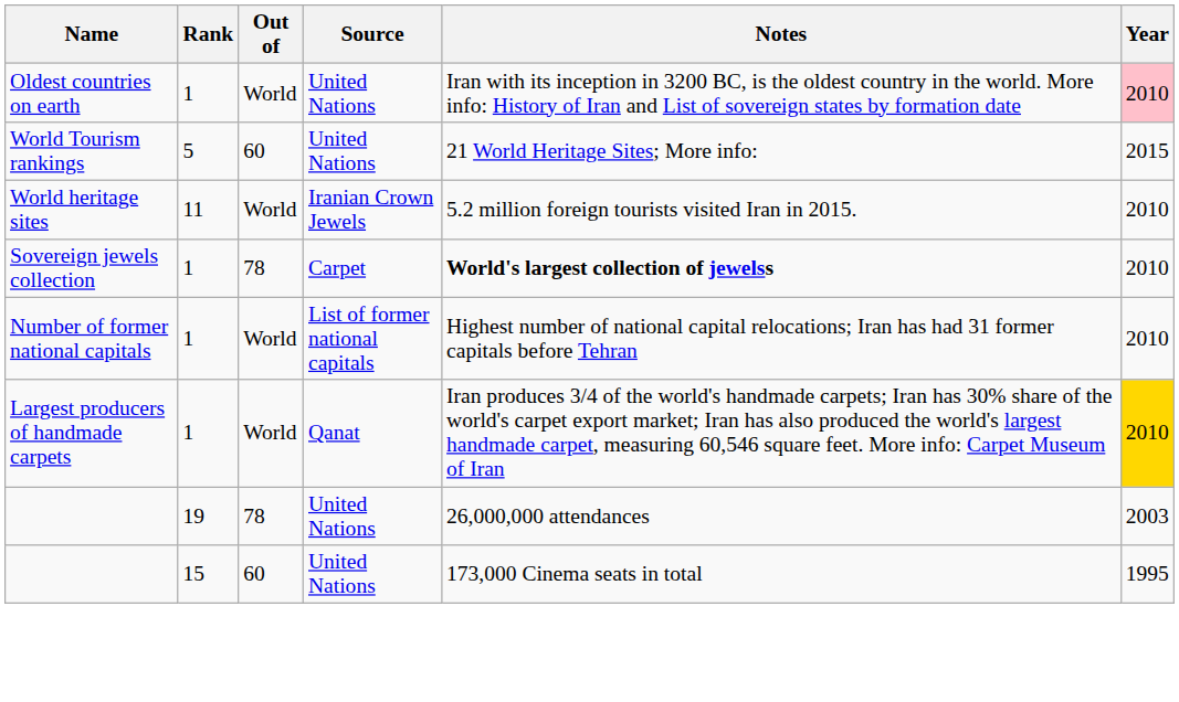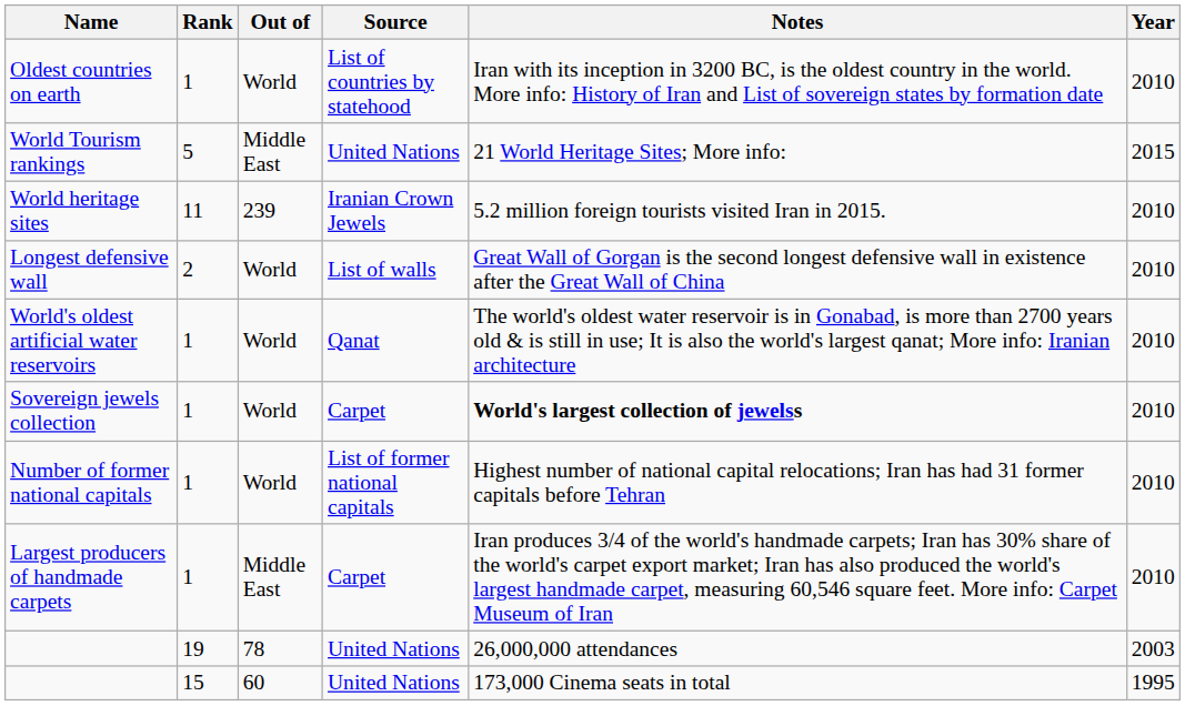Oldest countries on earth | Source: United Nations -> List of countries by statehood
Oldest countries on earth | Year: pink background -> no background
World Tourism rankings | Out of: 60 -> Middle East
World heritage sites | Out of: World -> 239
+ row: Longest defensive wall | 2 | World | List of walls | Great Wall of Gorgan is the second longest defensive wall in existence after the Great Wall of China | 2010
+ row: World's oldest artificial water reservoirs | 1 | World | Qanat | The world's oldest water reservoir is in Gonabad, is more than 2700 years old & is still in use; It is also the world's largest qanat; More info: Iranian architecture | 2010
Sovereign jewels collection | Out of: 78 -> World
Largest producers of handmade carpets | Out of: World -> Middle East
Largest producers of handmade carpets | Source: Qanat -> Carpet
Largest producers of handmade carpets | Year: gold background -> no background
